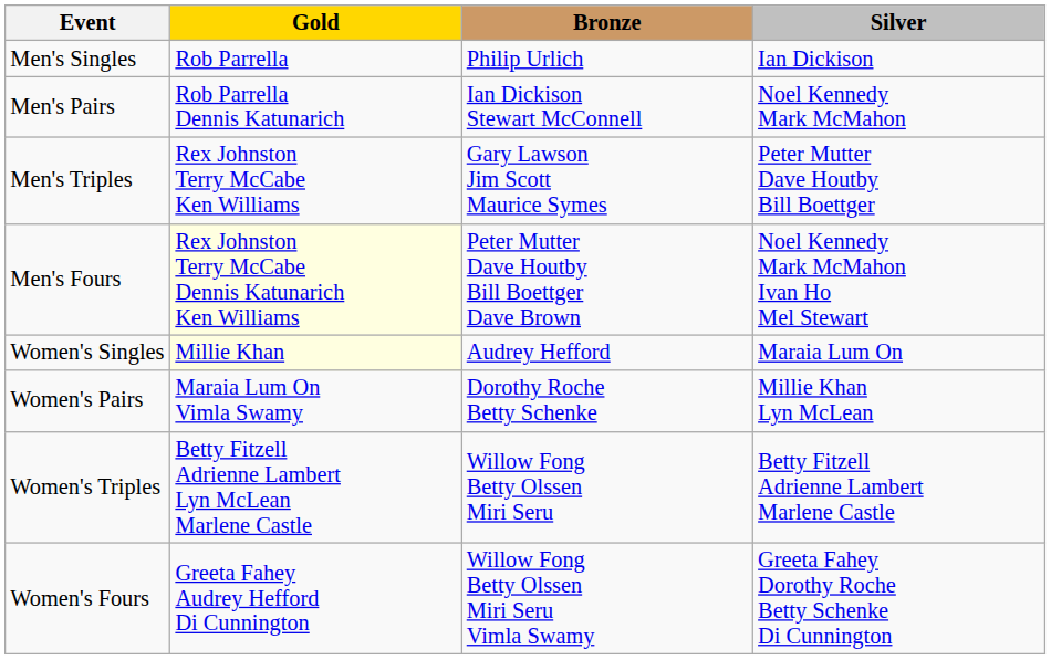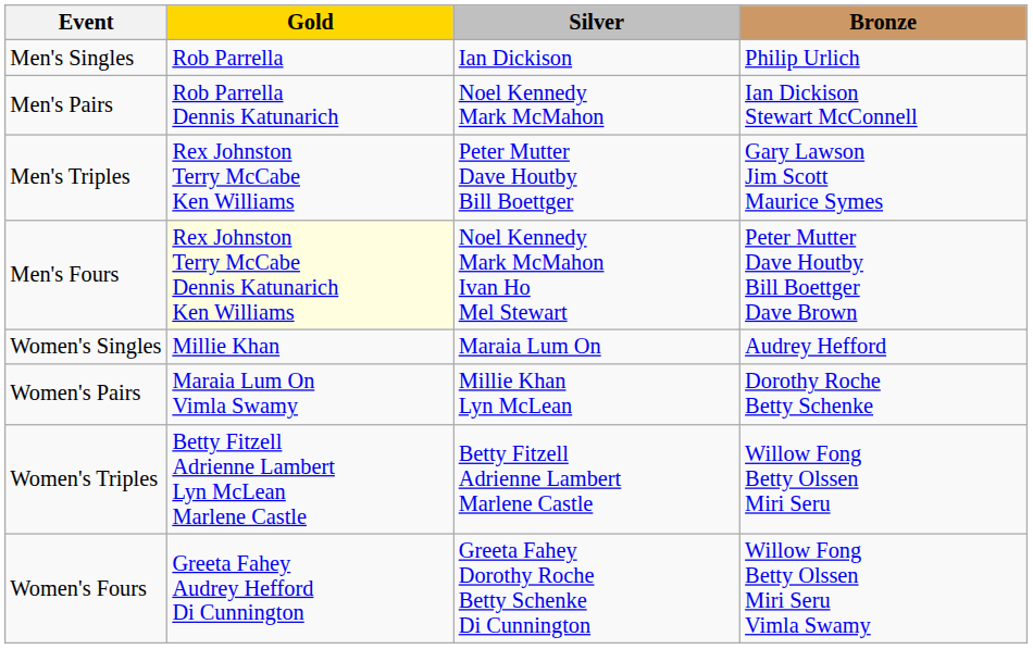columns swapped: Silver <-> Bronze
Women's Singles | Gold: lightyellow background -> no background
